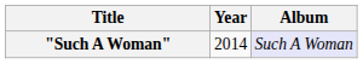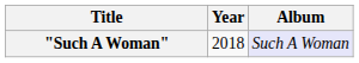"Such A Woman" | Year: 2014 -> 2018
